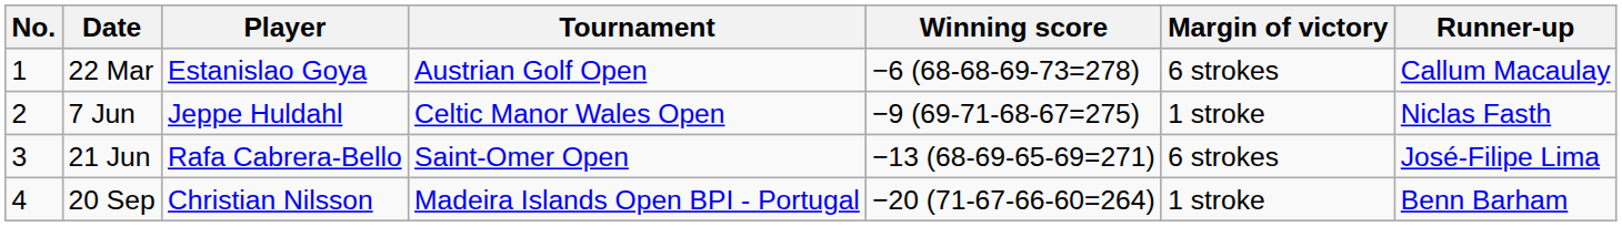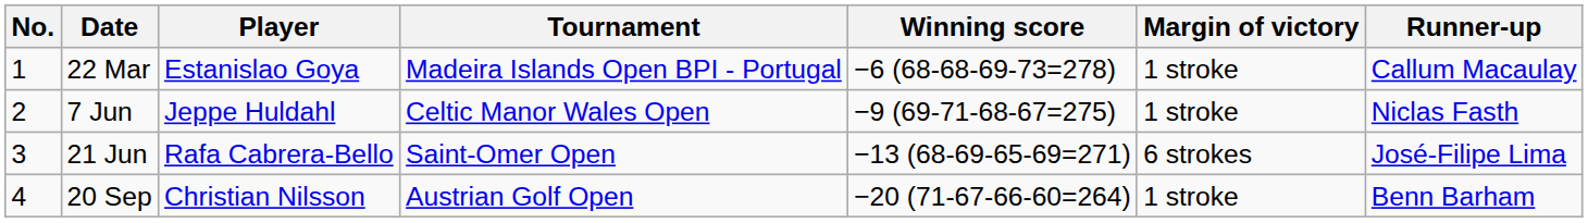22 Mar | Tournament: Austrian Golf Open -> Madeira Islands Open BPI - Portugal
22 Mar | Margin of victory: 6 strokes -> 1 stroke
20 Sep | Tournament: Madeira Islands Open BPI - Portugal -> Austrian Golf Open
